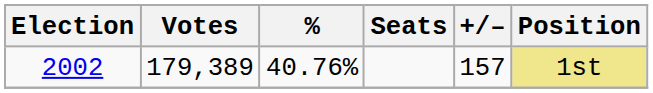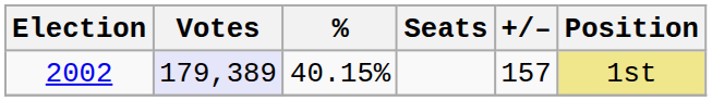2002 | Votes: no background -> lavender background
2002 | %: 40.76% -> 40.15%
